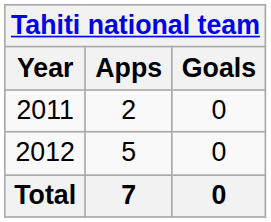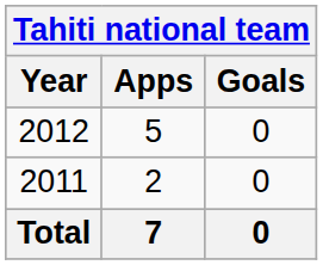rows swapped: 2011 <-> 2012
